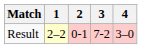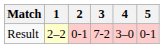+ column: 5 | 0-1
